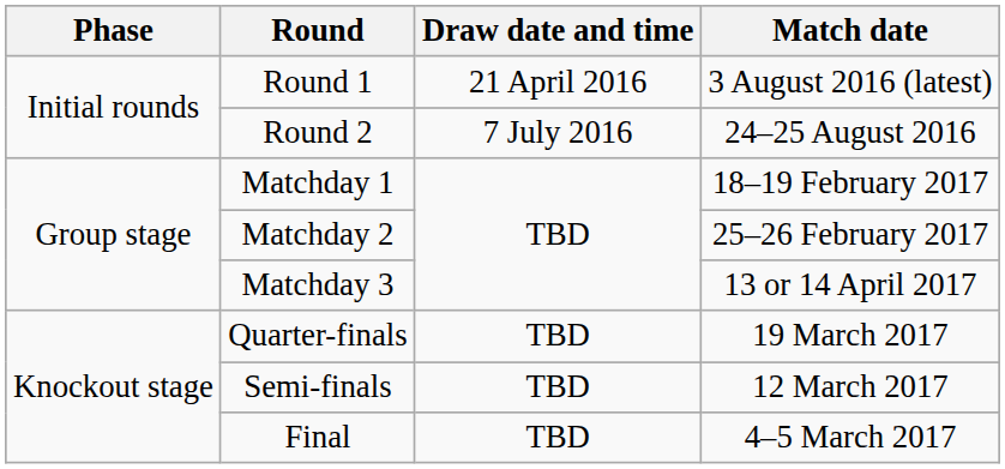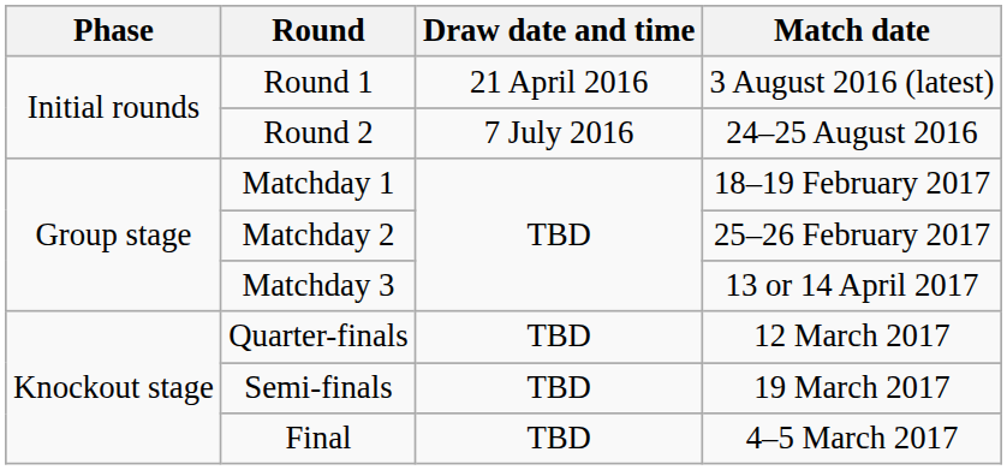Quarter-finals | Match date: 19 March 2017 -> 12 March 2017
Semi-finals | Match date: 12 March 2017 -> 19 March 2017
